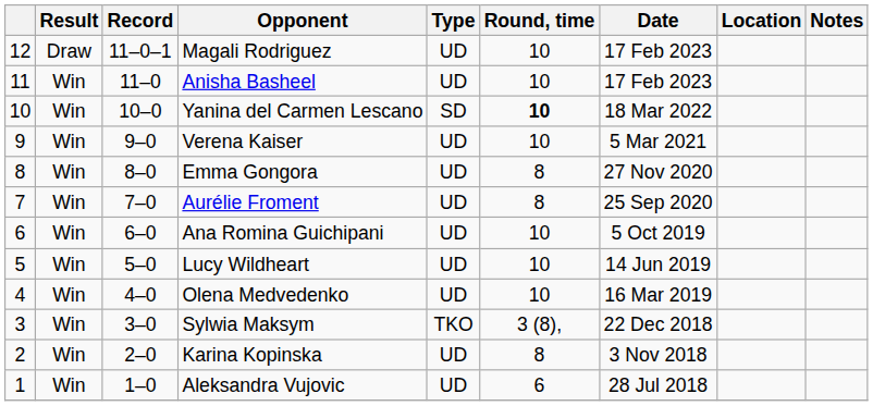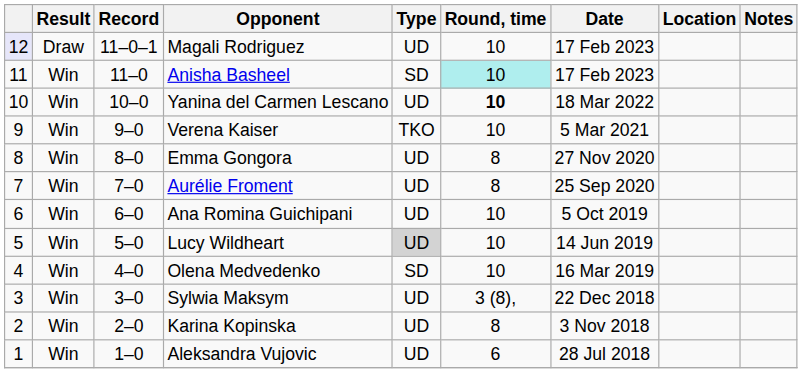Magali Rodriguez | column 1: no background -> lavender background
Anisha Basheel | Type: UD -> SD
Anisha Basheel | Round, time: no background -> paleturquoise background
Yanina del Carmen Lescano | Type: SD -> UD
Verena Kaiser | Type: UD -> TKO
Lucy Wildheart | Type: no background -> lightgrey background
Olena Medvedenko | Type: UD -> SD
Sylwia Maksym | Type: TKO -> UD
